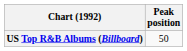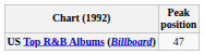US Top R&B Albums (Billboard) | Peak position: 50 -> 47
